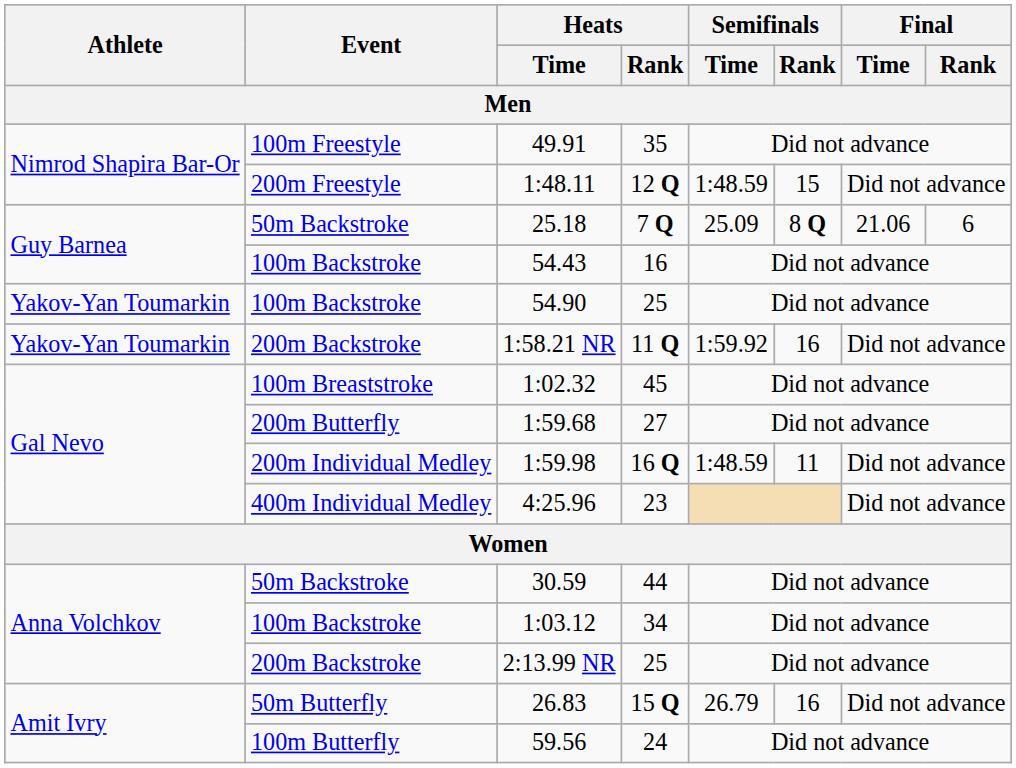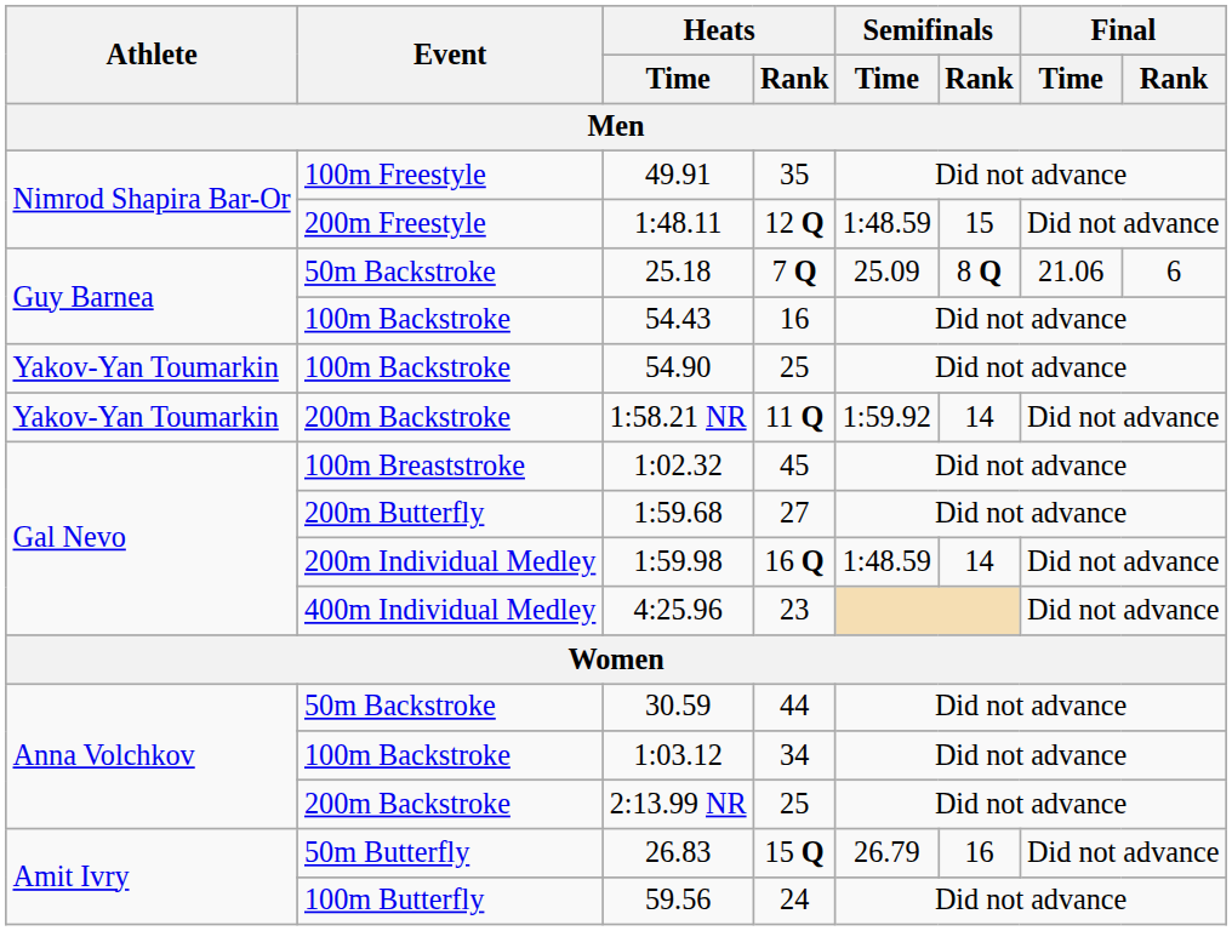1:58.21 NR | Semifinals / Rank: 16 -> 14
1:59.98 | Semifinals / Rank: 11 -> 14
